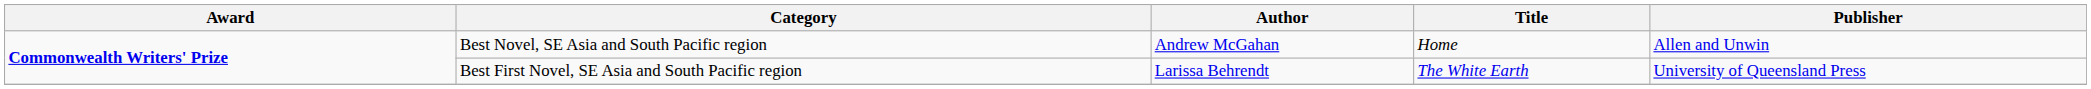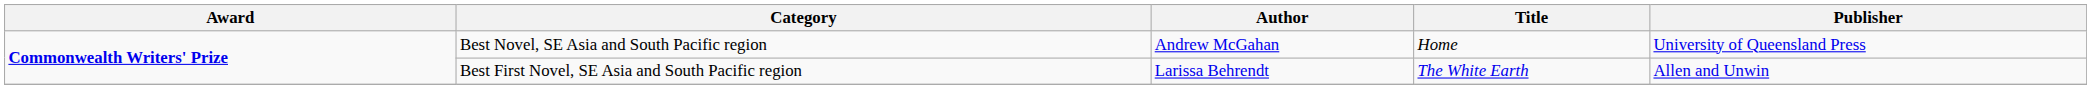Best Novel, SE Asia and South Pacific region | Publisher: Allen and Unwin -> University of Queensland Press
Best First Novel, SE Asia and South Pacific region | Publisher: University of Queensland Press -> Allen and Unwin
